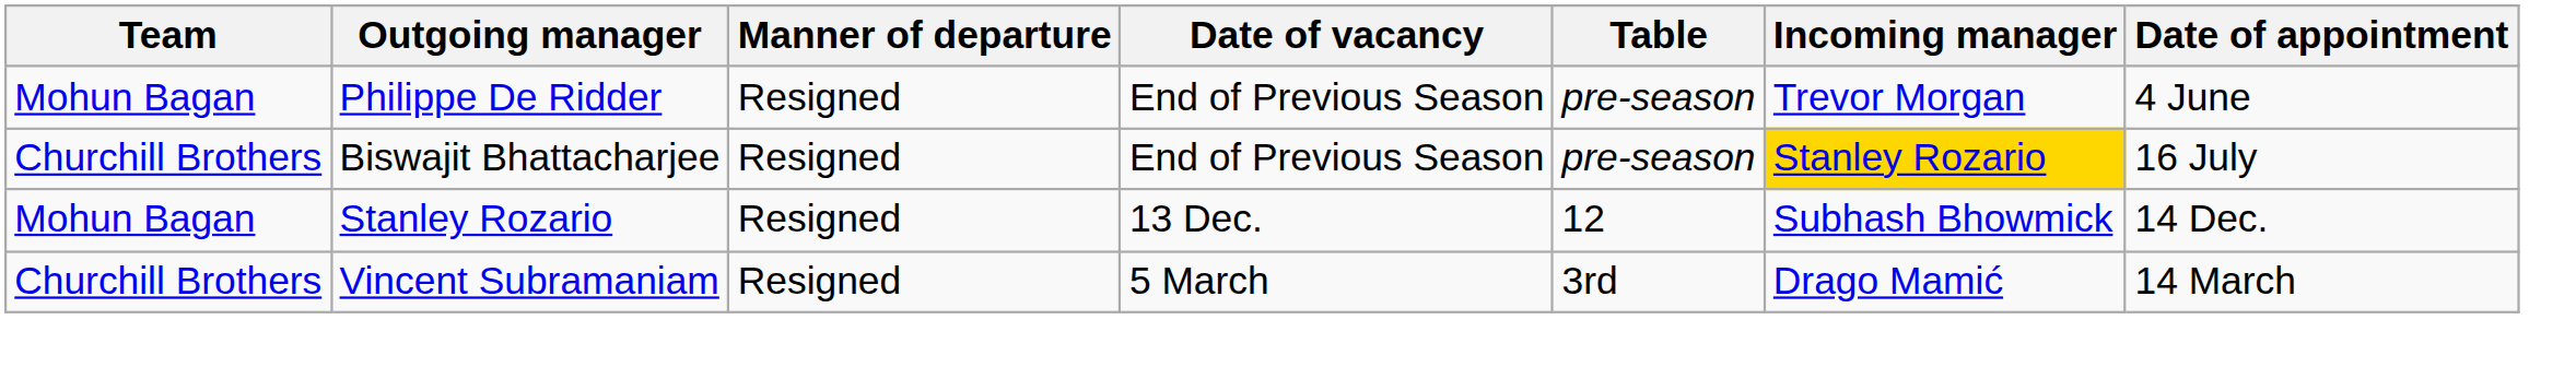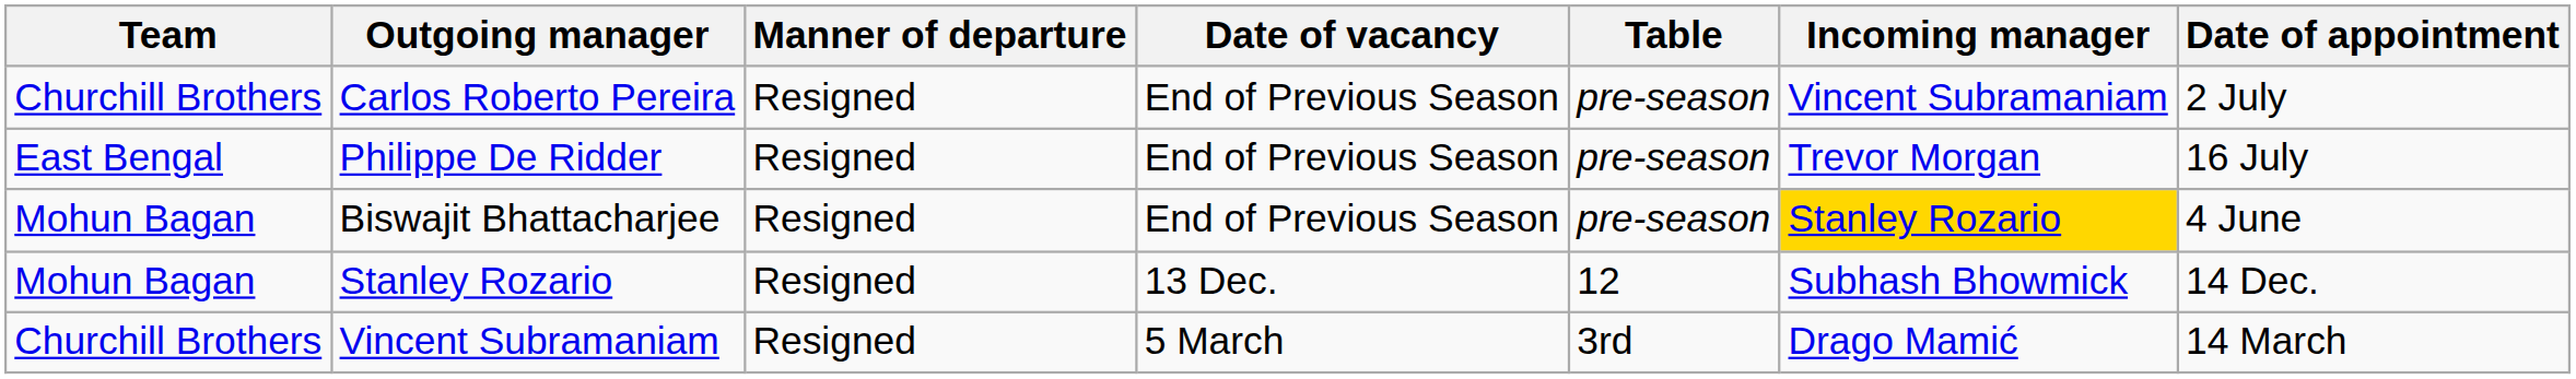+ row: Churchill Brothers | Carlos Roberto Pereira | Resigned | End of Previous Season | pre-season | Vincent Subramaniam | 2 July
Philippe De Ridder | Team: Mohun Bagan -> East Bengal
Philippe De Ridder | Date of appointment: 4 June -> 16 July
Biswajit Bhattacharjee | Team: Churchill Brothers -> Mohun Bagan
Biswajit Bhattacharjee | Date of appointment: 16 July -> 4 June
